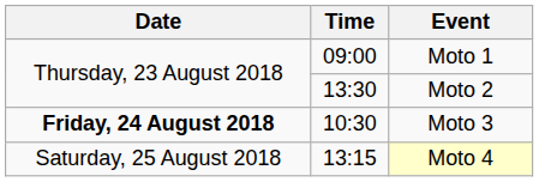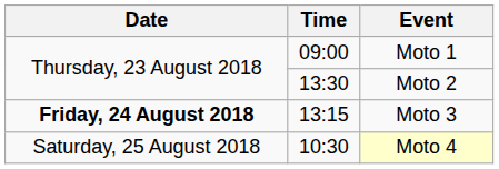Moto 3 | Time: 10:30 -> 13:15
Moto 4 | Time: 13:15 -> 10:30
